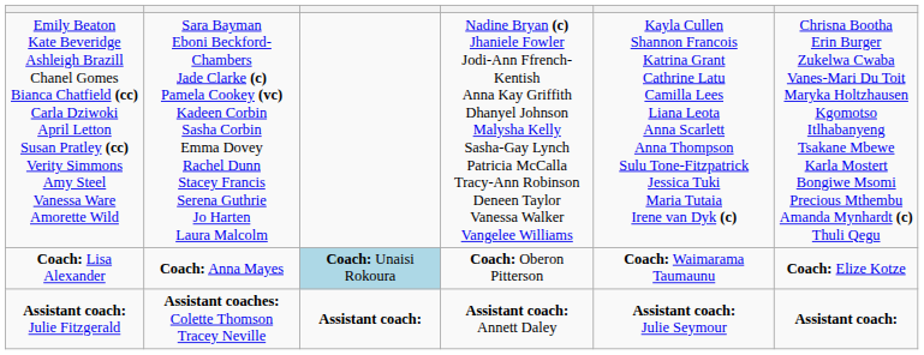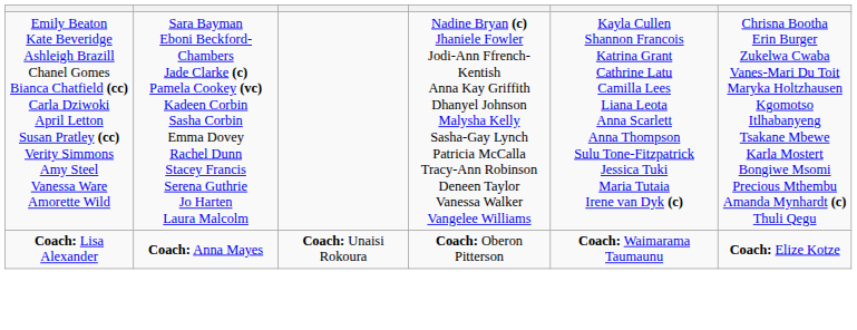Coach: Lisa Alexander | column 3: lightblue background -> no background
- row: Assistant coach: Julie Fitzgerald | Assistant coaches: Colette Thomson Tracey Neville | Assistant coach: | Assistant coach: Annett Daley | Assistant coach: Julie Seymour | Assistant coach:
